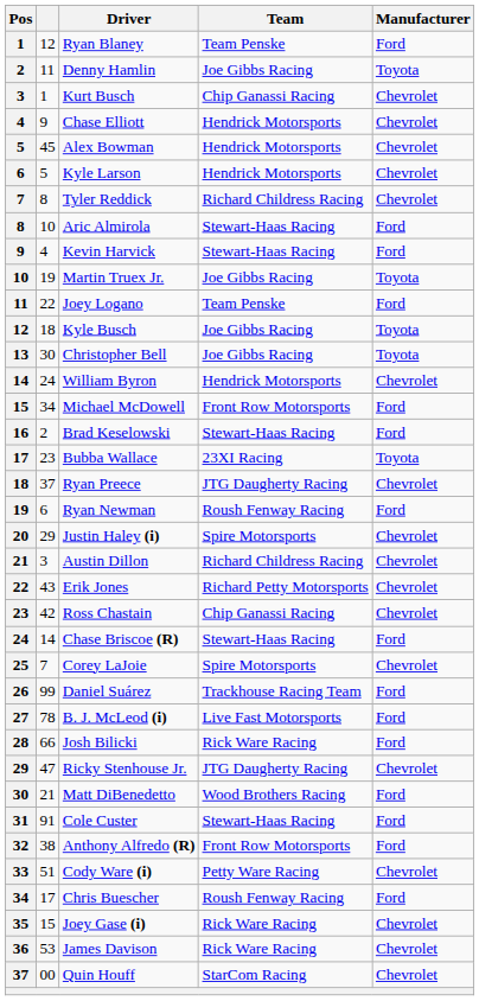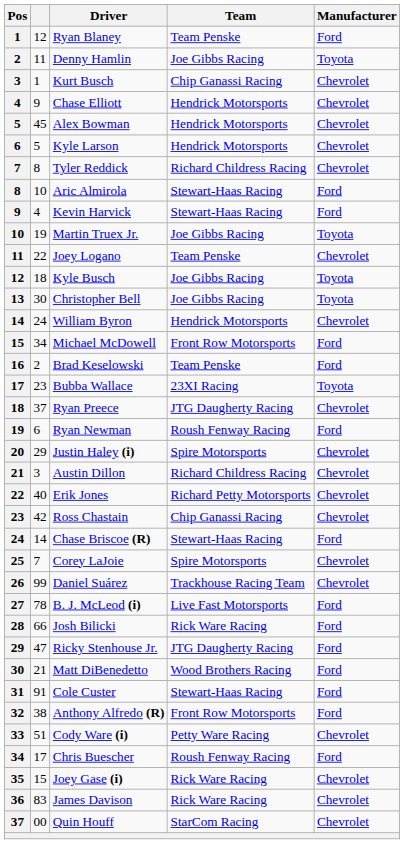Joey Logano | Manufacturer: Ford -> Chevrolet
Brad Keselowski | Team: Stewart-Haas Racing -> Team Penske
Erik Jones | column 2: 43 -> 40
Daniel Suárez | Manufacturer: Ford -> Chevrolet
Ricky Stenhouse Jr. | Manufacturer: Chevrolet -> Ford
James Davison | column 2: 53 -> 83
